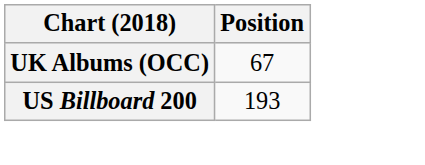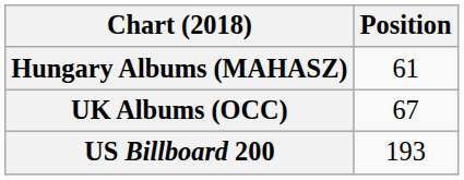+ row: Hungary Albums (MAHASZ) | 61
